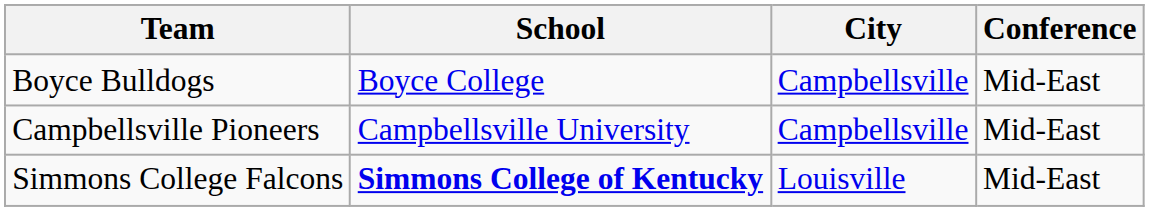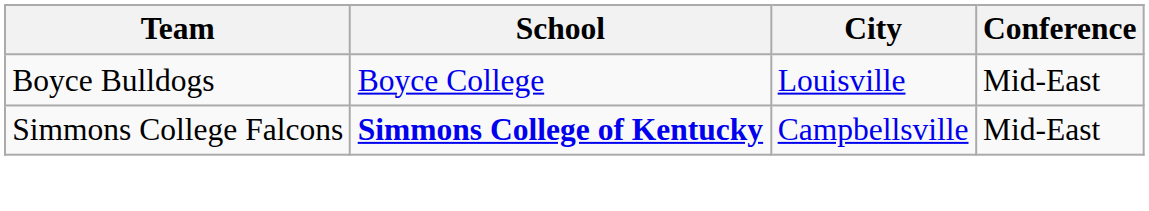Boyce Bulldogs | City: Campbellsville -> Louisville
- row: Campbellsville Pioneers | Campbellsville University | Campbellsville | Mid-East
Simmons College Falcons | City: Louisville -> Campbellsville
